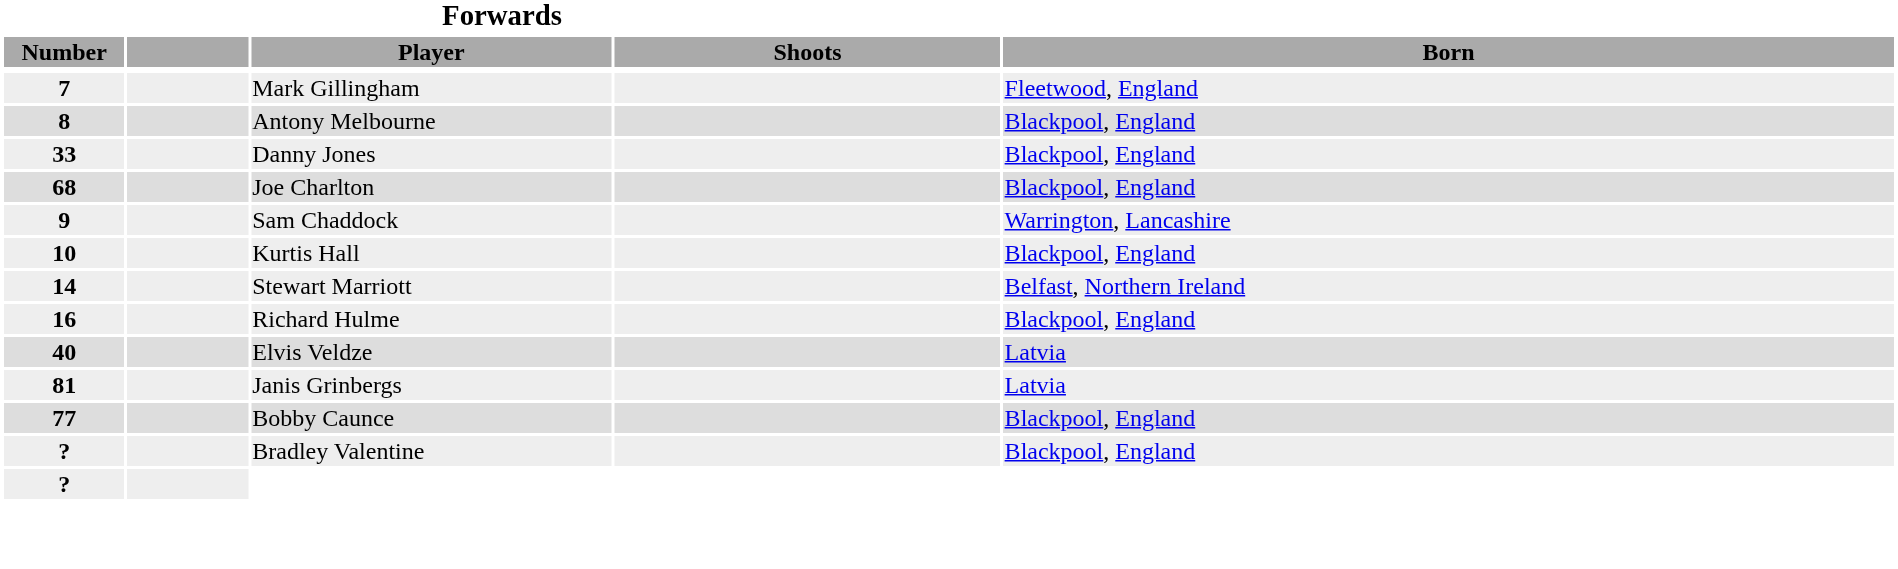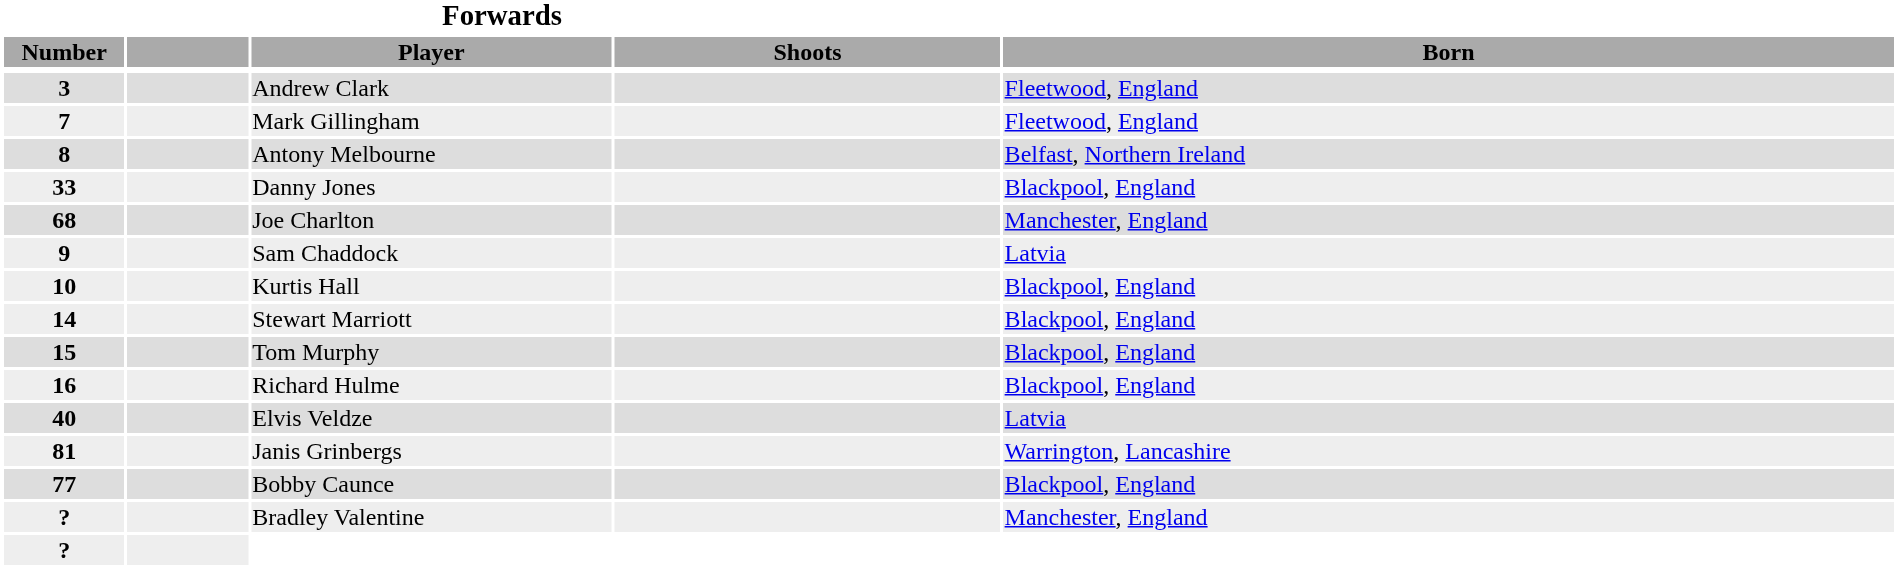+ row: 3 | Andrew Clark | Fleetwood, England
Antony Melbourne | Born: Blackpool, England -> Belfast, Northern Ireland
Joe Charlton | Born: Blackpool, England -> Manchester, England
Sam Chaddock | Born: Warrington, Lancashire -> Latvia
Stewart Marriott | Born: Belfast, Northern Ireland -> Blackpool, England
+ row: 15 | Tom Murphy | Blackpool, England
Janis Grinbergs | Born: Latvia -> Warrington, Lancashire
Bradley Valentine | Born: Blackpool, England -> Manchester, England
